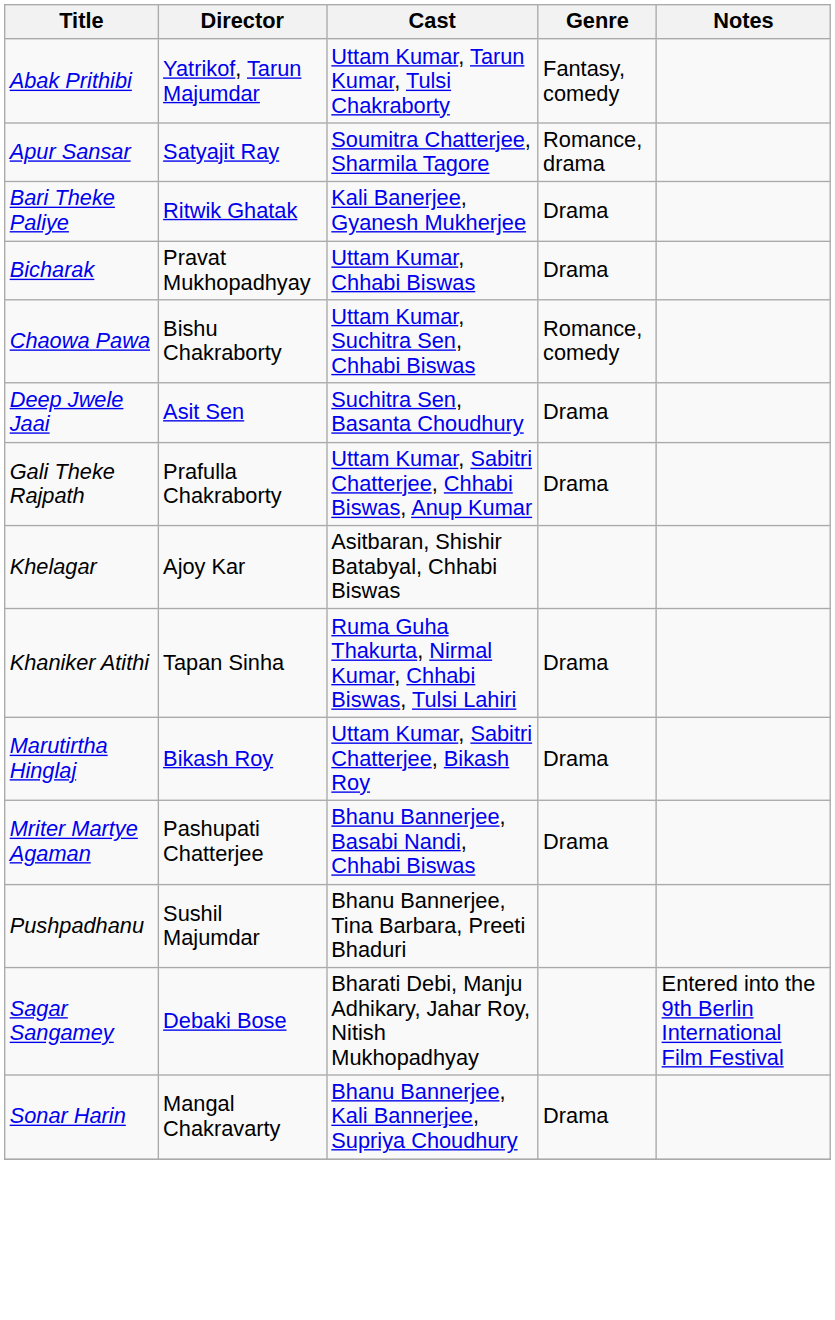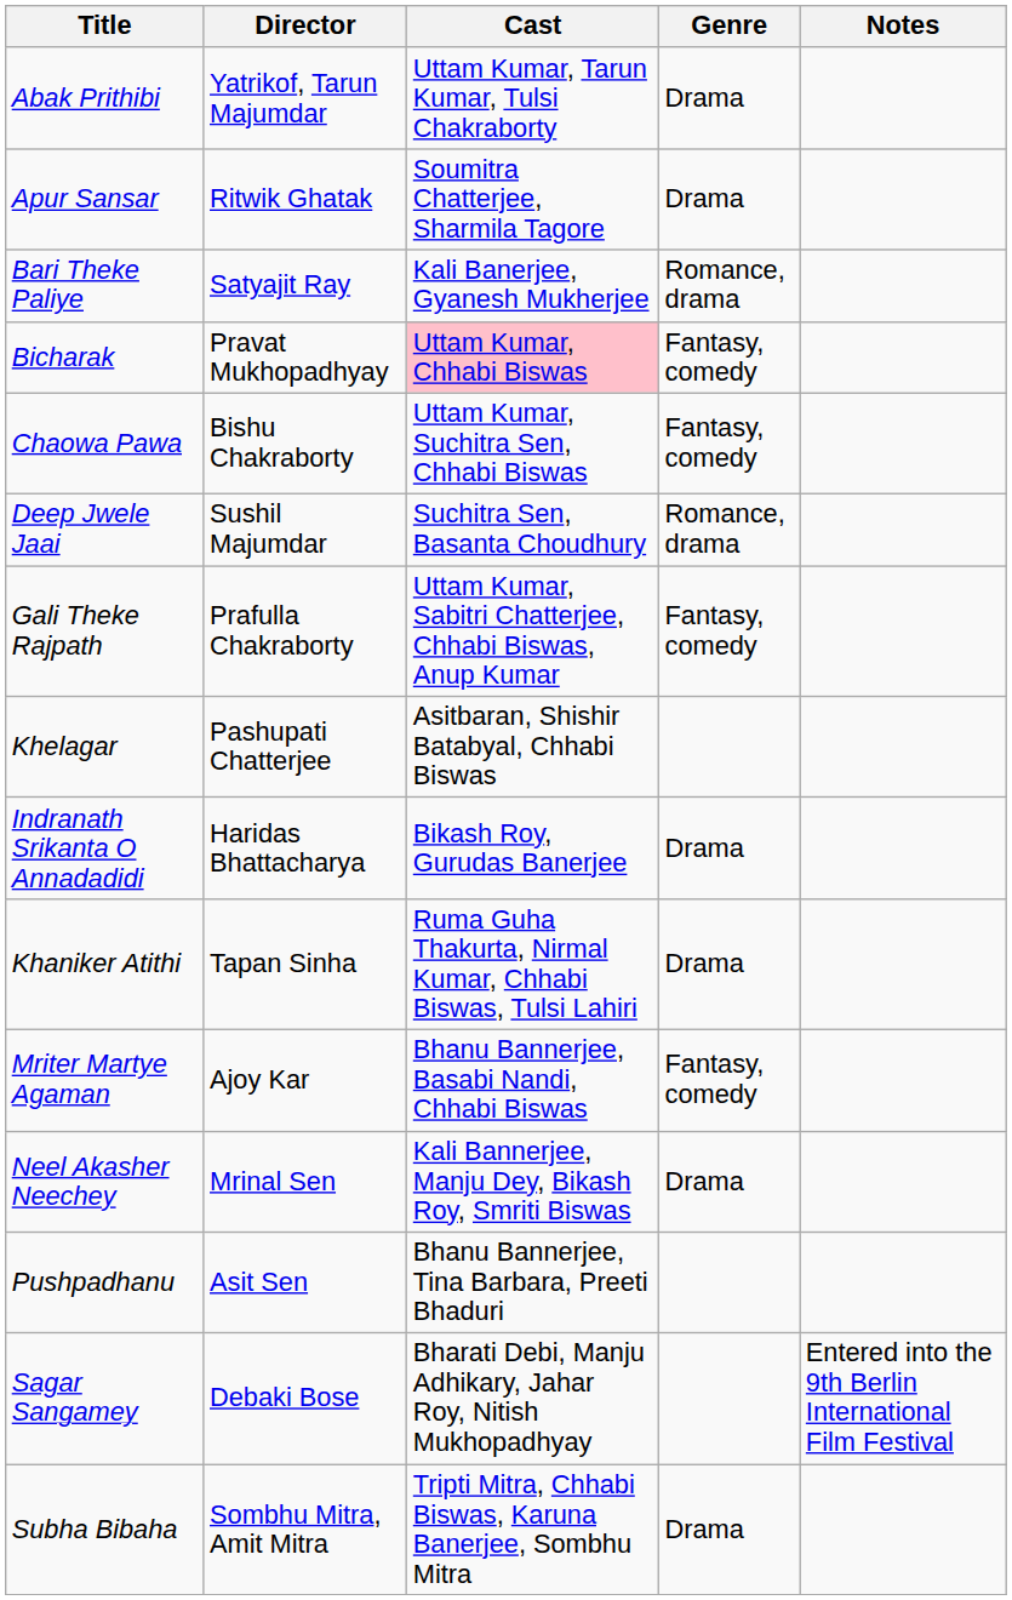Abak Prithibi | Genre: Fantasy, comedy -> Drama
Apur Sansar | Director: Satyajit Ray -> Ritwik Ghatak
Apur Sansar | Genre: Romance, drama -> Drama
Bari Theke Paliye | Director: Ritwik Ghatak -> Satyajit Ray
Bari Theke Paliye | Genre: Drama -> Romance, drama
Bicharak | Cast: no background -> pink background
Bicharak | Genre: Drama -> Fantasy, comedy
Chaowa Pawa | Genre: Romance, comedy -> Fantasy, comedy
Deep Jwele Jaai | Director: Asit Sen -> Sushil Majumdar
Deep Jwele Jaai | Genre: Drama -> Romance, drama
Gali Theke Rajpath | Genre: Drama -> Fantasy, comedy
Khelagar | Director: Ajoy Kar -> Pashupati Chatterjee
+ row: Indranath Srikanta O Annadadidi | Haridas Bhattacharya | Bikash Roy, Gurudas Banerjee | Drama
- row: Marutirtha Hinglaj | Bikash Roy | Uttam Kumar, Sabitri Chatterjee, Bikash Roy | Drama
Mriter Martye Agaman | Director: Pashupati Chatterjee -> Ajoy Kar
Mriter Martye Agaman | Genre: Drama -> Fantasy, comedy
+ row: Neel Akasher Neechey | Mrinal Sen | Kali Bannerjee, Manju Dey, Bikash Roy, Smriti Biswas | Drama
Pushpadhanu | Director: Sushil Majumdar -> Asit Sen
- row: Sonar Harin | Mangal Chakravarty | Bhanu Bannerjee, Kali Bannerjee, Supriya Choudhury | Drama
+ row: Subha Bibaha | Sombhu Mitra, Amit Mitra | Tripti Mitra, Chhabi Biswas, Karuna Banerjee, Sombhu Mitra | Drama
